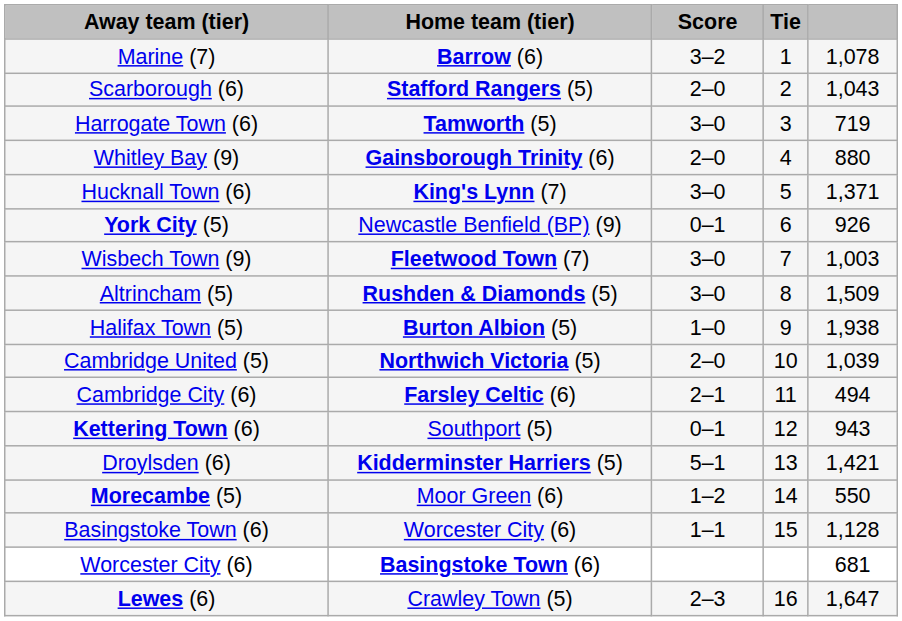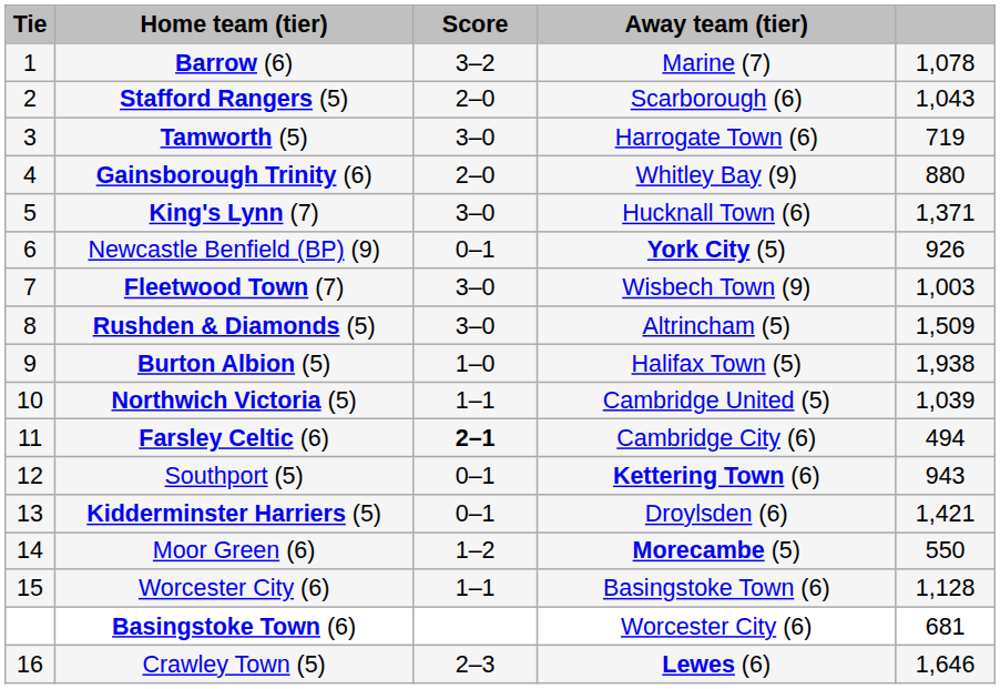columns swapped: Tie <-> Away team (tier)
Northwich Victoria (5) | Score: 2–0 -> 1–1
Farsley Celtic (6) | Score: normal -> bold
Kidderminster Harriers (5) | Score: 5–1 -> 0–1
Crawley Town (5) | column 5: 1,647 -> 1,646
